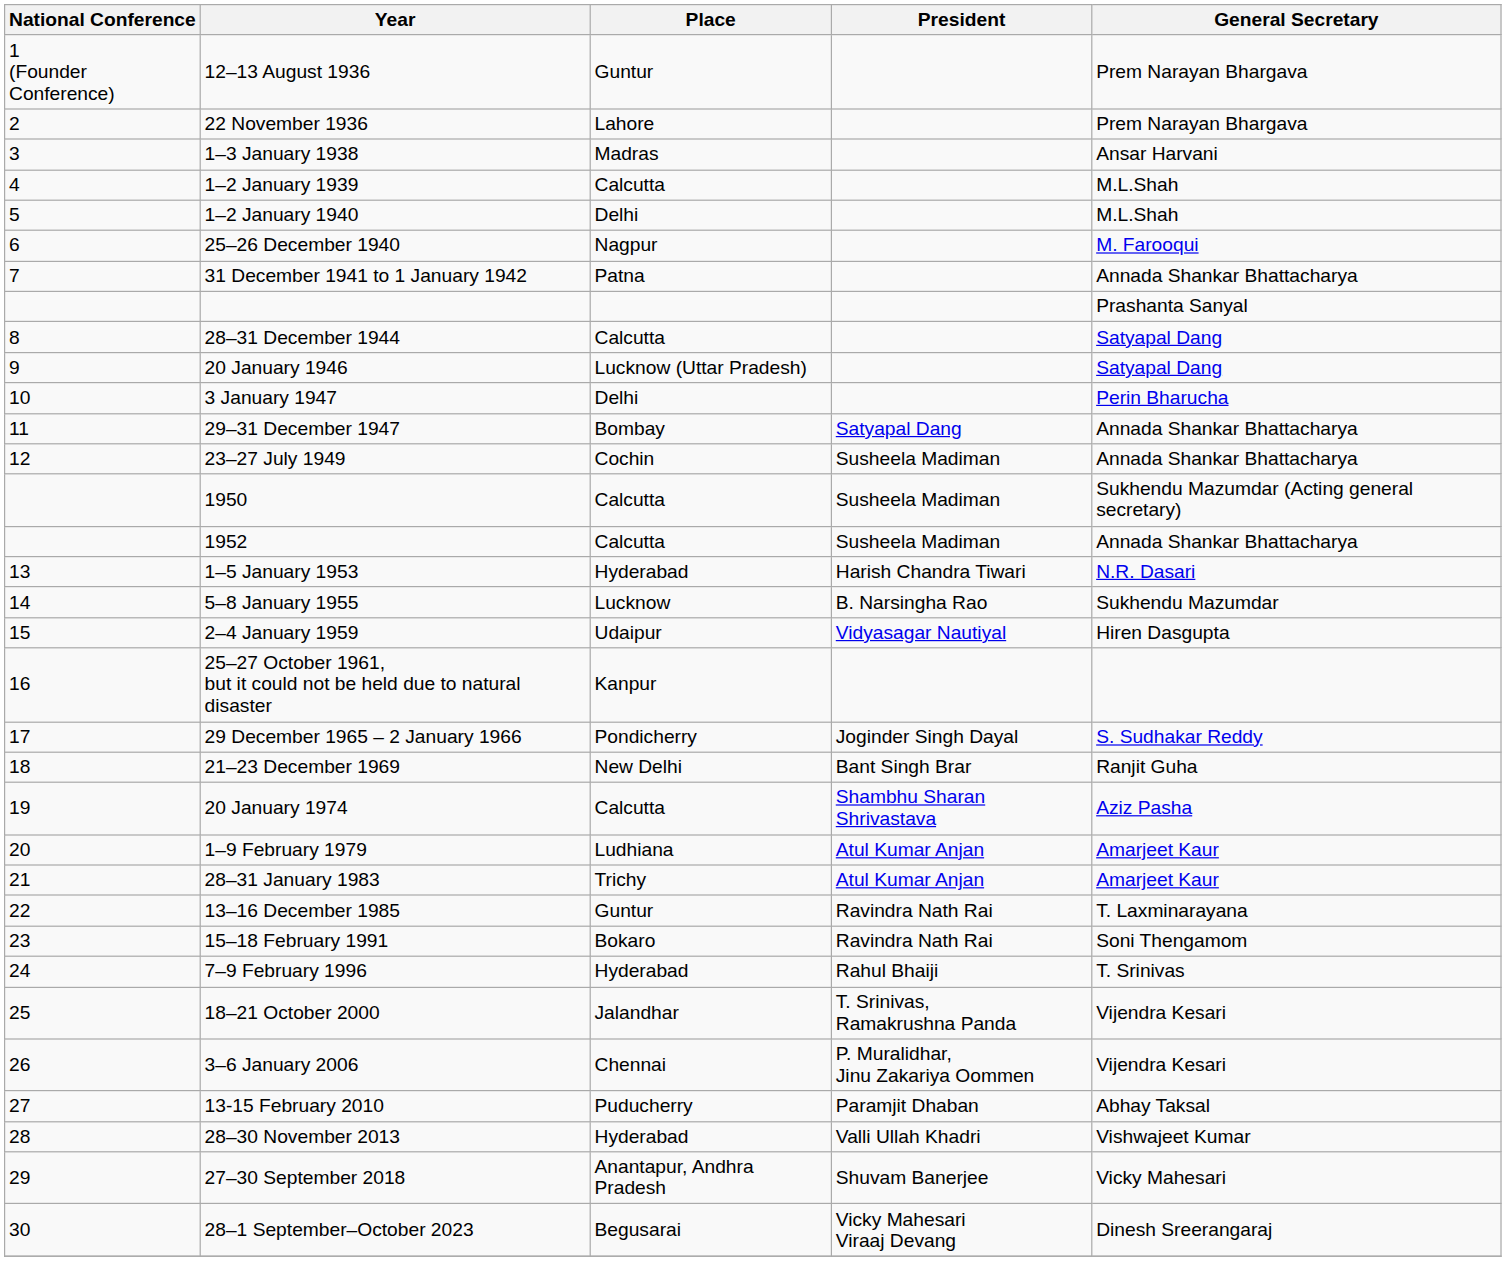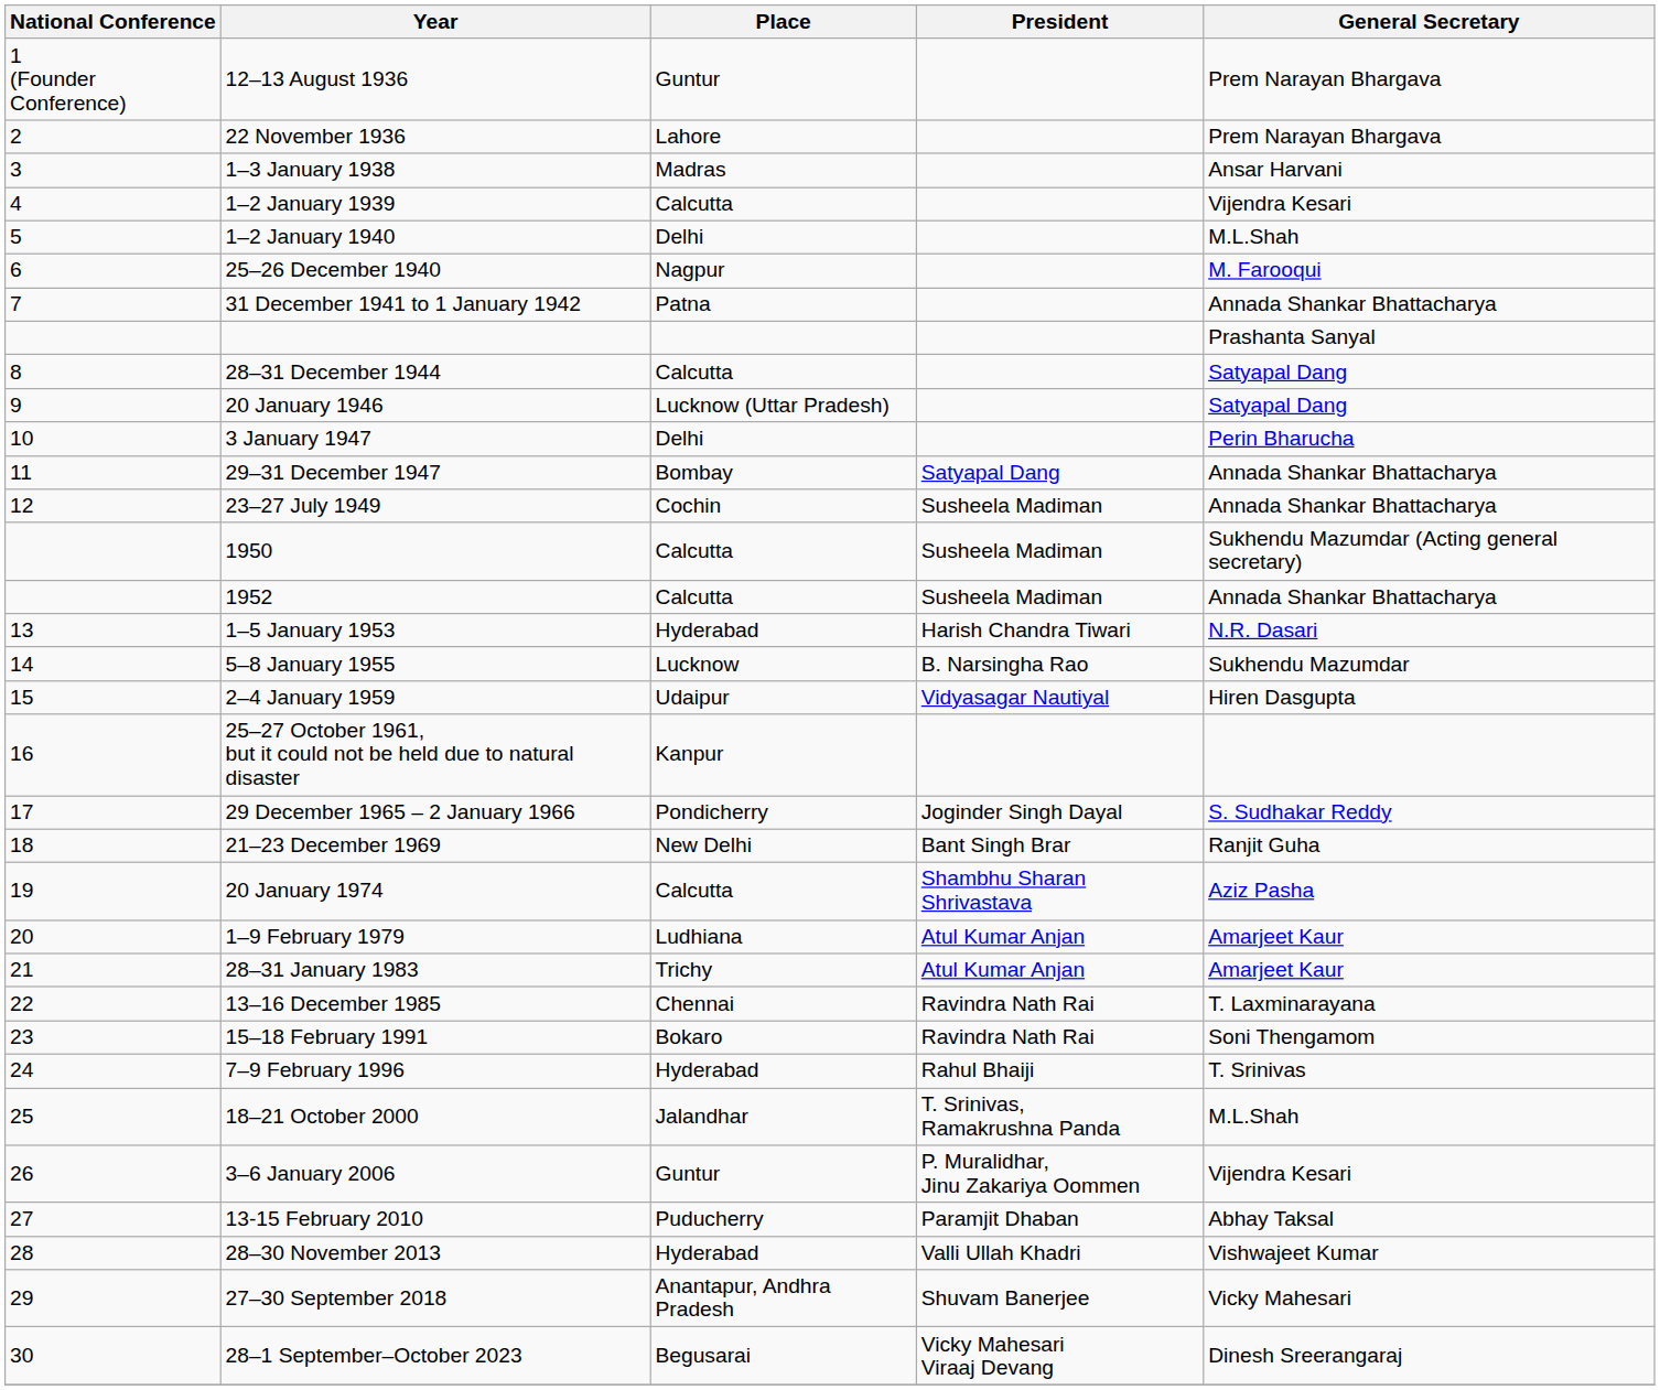1–2 January 1939 | General Secretary: M.L.Shah -> Vijendra Kesari
13–16 December 1985 | Place: Guntur -> Chennai
18–21 October 2000 | General Secretary: Vijendra Kesari -> M.L.Shah
3–6 January 2006 | Place: Chennai -> Guntur
